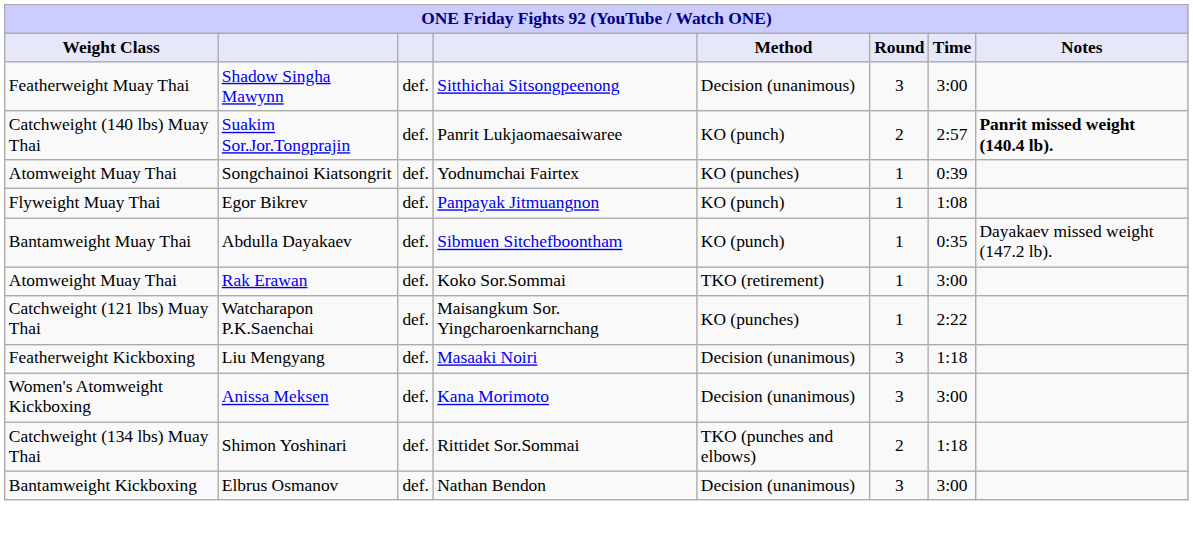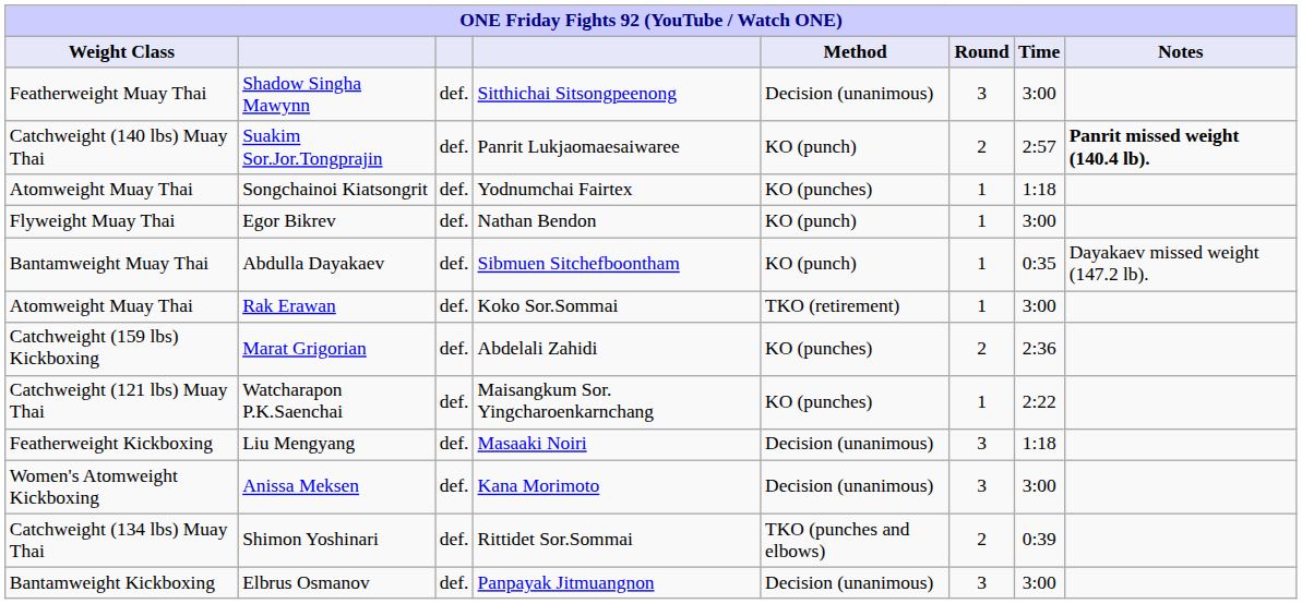Songchainoi Kiatsongrit | Time: 0:39 -> 1:18
Egor Bikrev | column 4: Panpayak Jitmuangnon -> Nathan Bendon
Egor Bikrev | Time: 1:08 -> 3:00
+ row: Catchweight (159 lbs) Kickboxing | Marat Grigorian | def. | Abdelali Zahidi | KO (punches) | 2 | 2:36
Shimon Yoshinari | Time: 1:18 -> 0:39
Elbrus Osmanov | column 4: Nathan Bendon -> Panpayak Jitmuangnon
